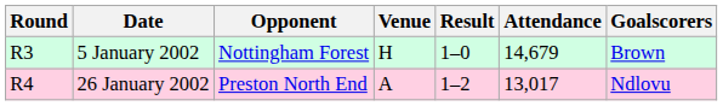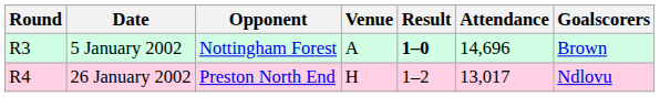5 January 2002 | Venue: H -> A
5 January 2002 | Result: normal -> bold
5 January 2002 | Attendance: 14,679 -> 14,696
26 January 2002 | Venue: A -> H
